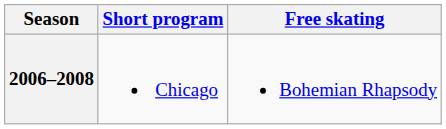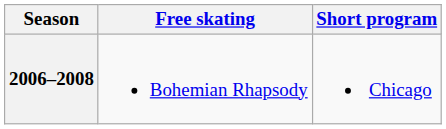columns swapped: Short program <-> Free skating
